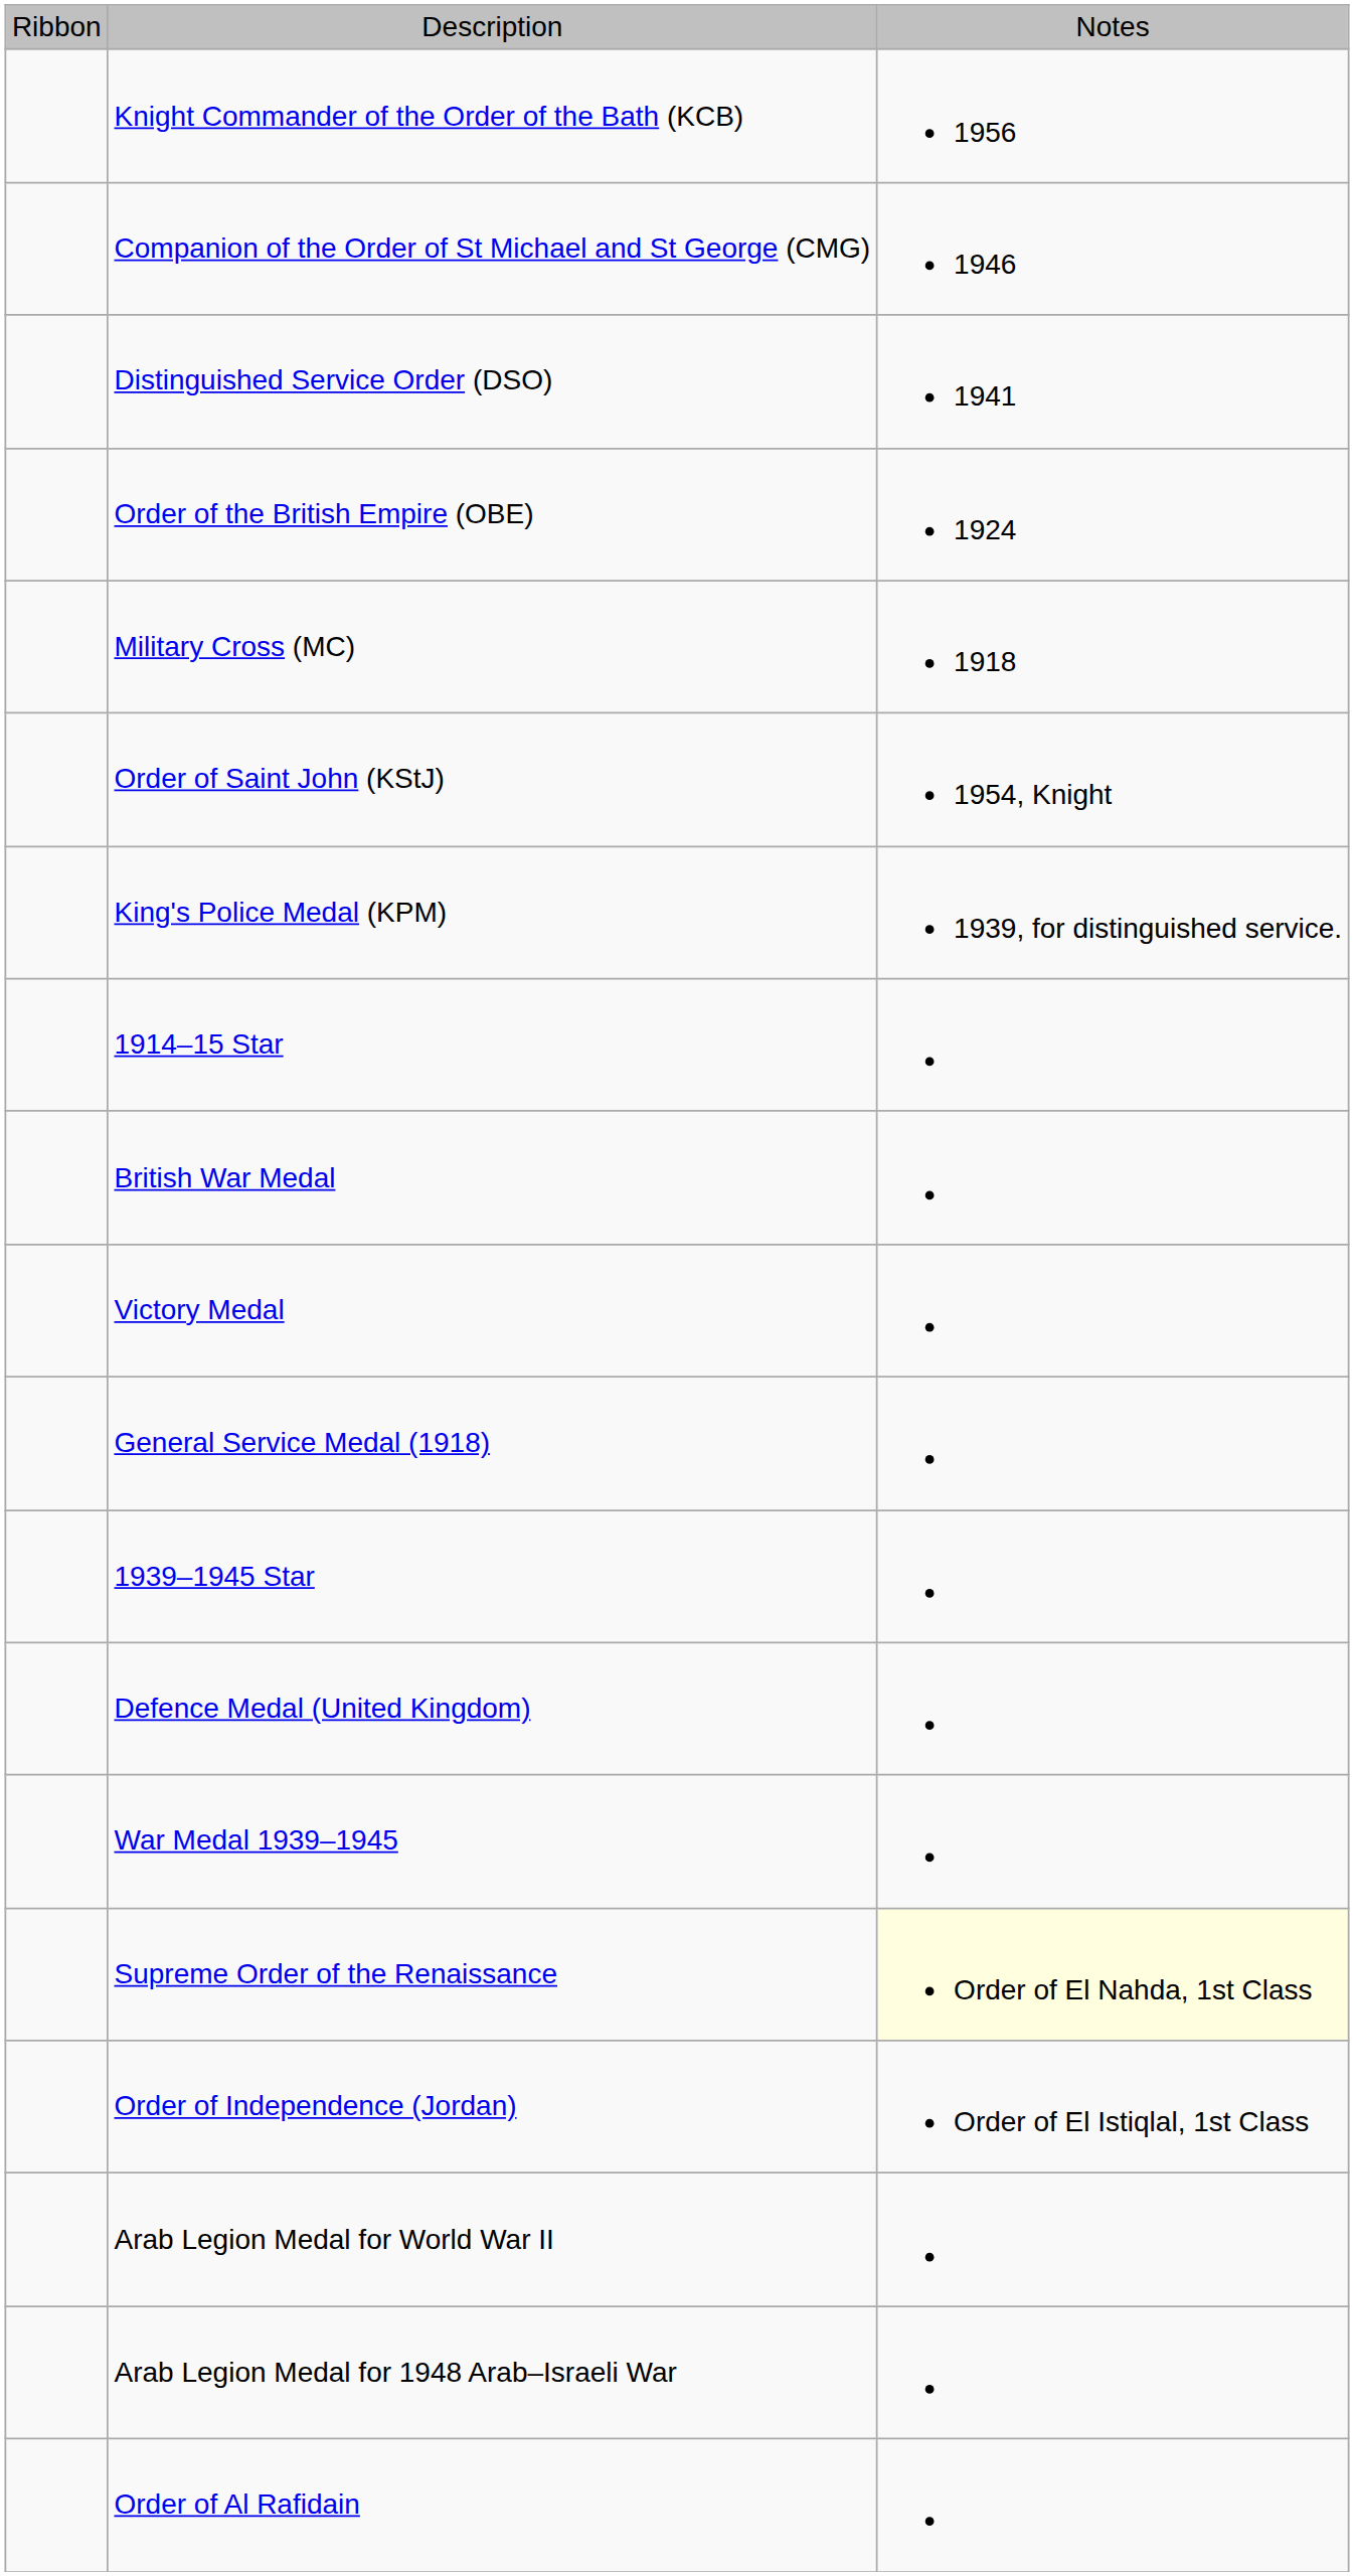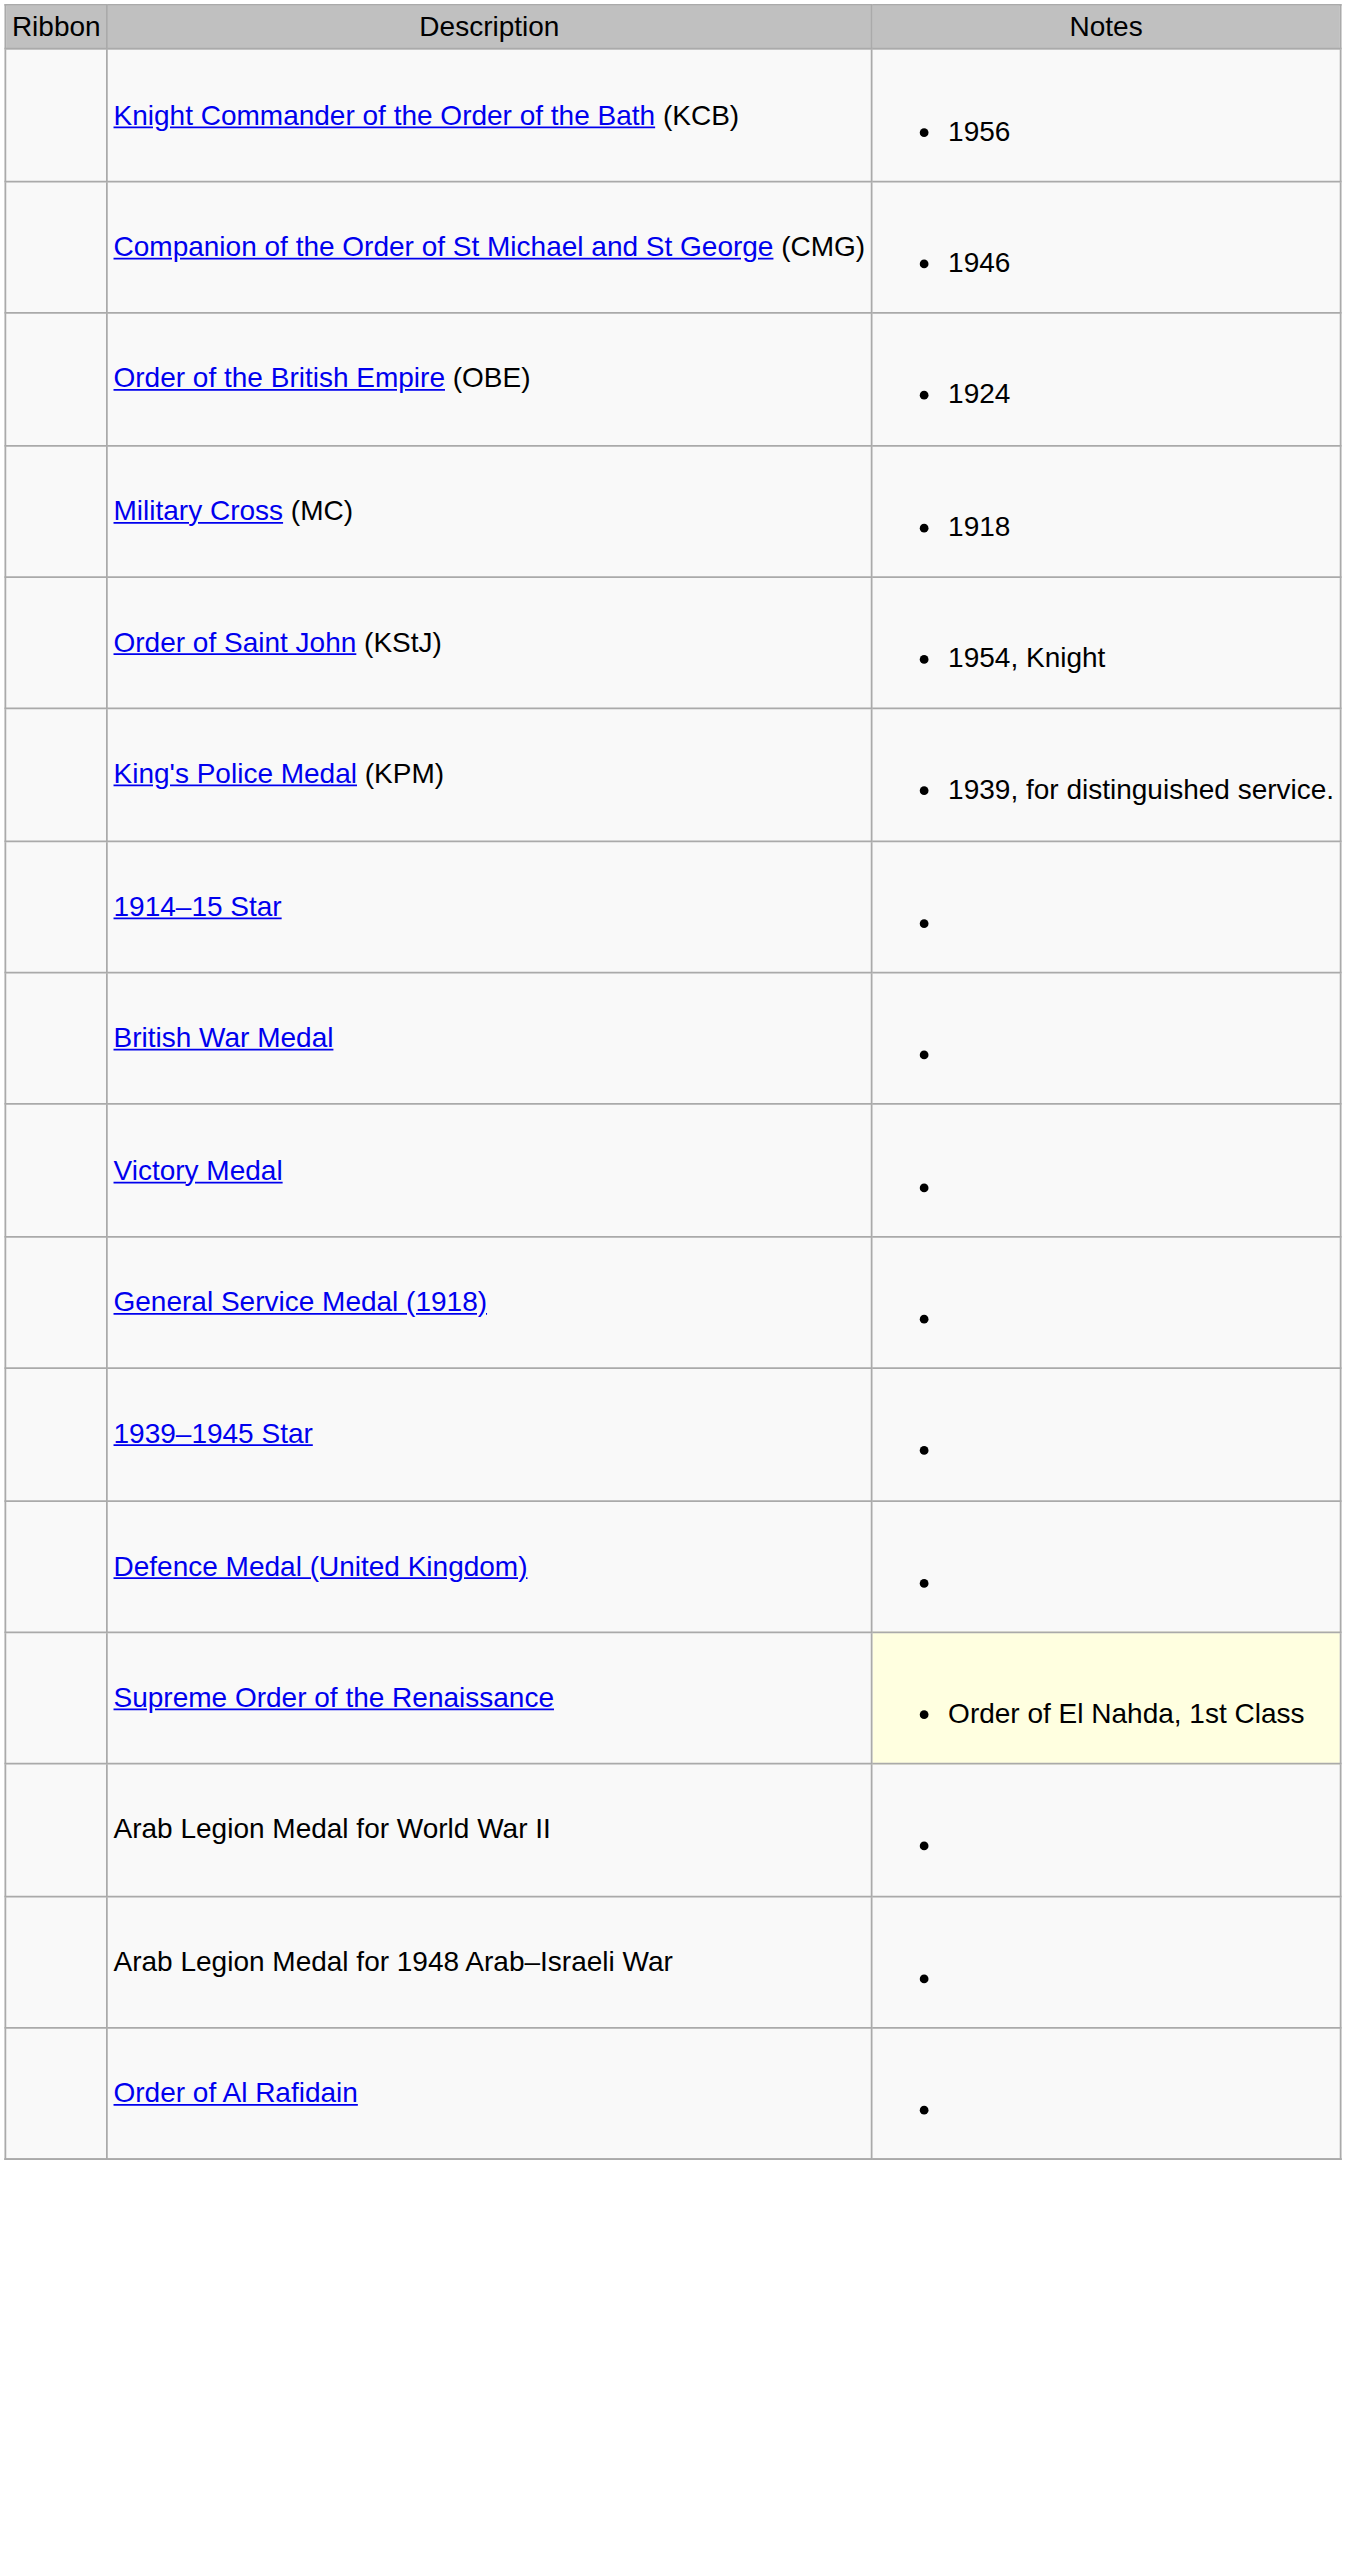- row: Distinguished Service Order (DSO) | 1941
- row: War Medal 1939–1945
- row: Order of Independence (Jordan) | Order of El Istiqlal, 1st Class
